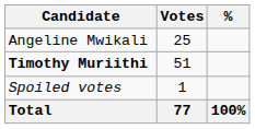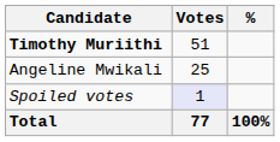rows swapped: Timothy Muriithi <-> Angeline Mwikali
Spoiled votes | Votes: no background -> lavender background
